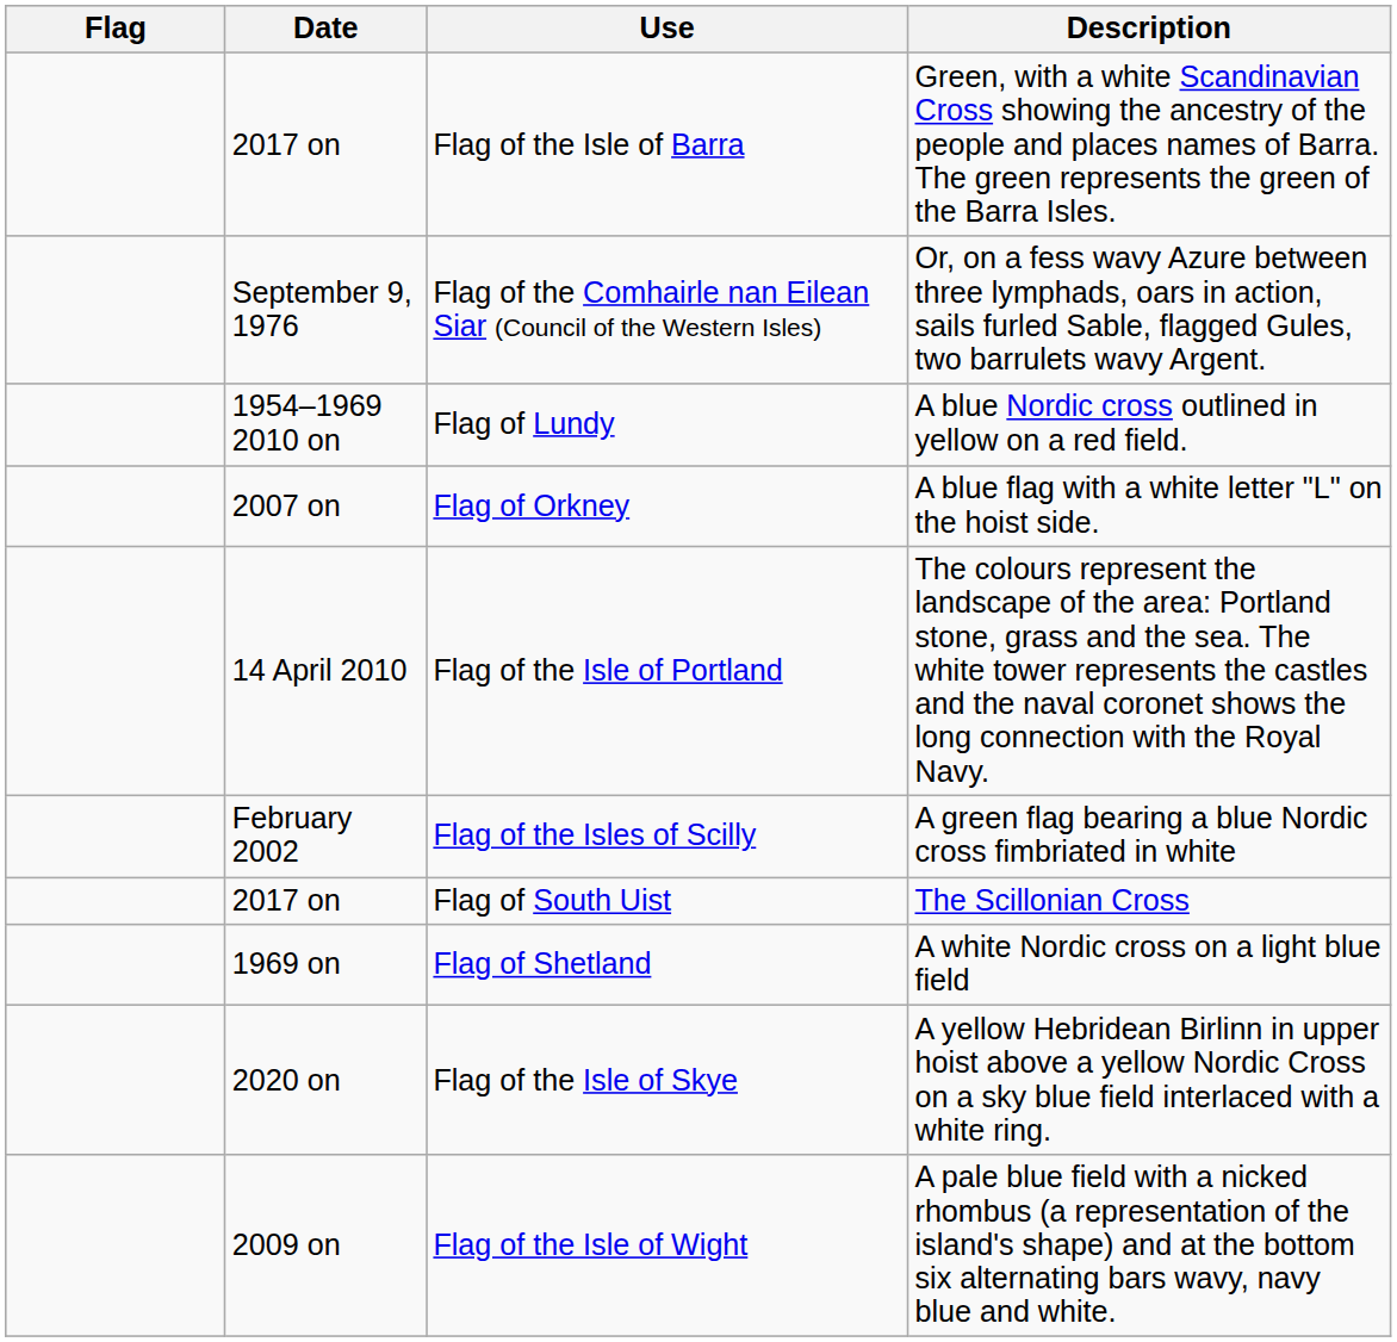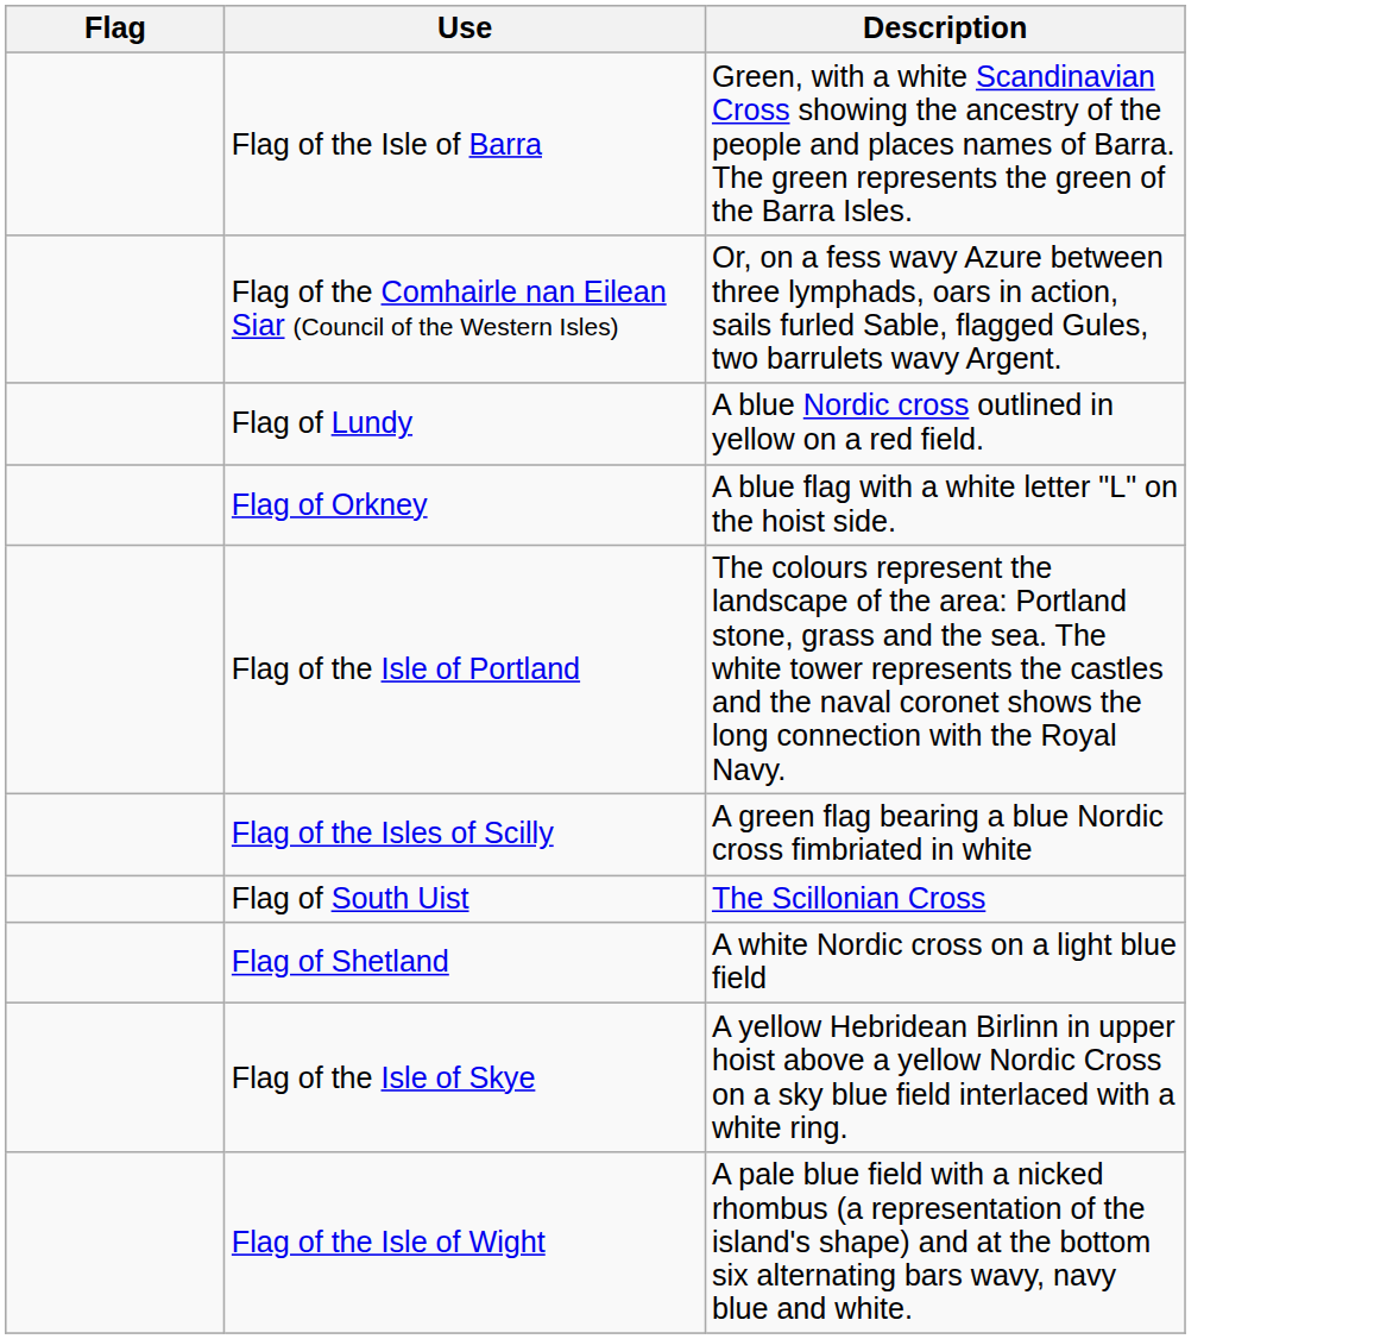- column: Date | 2017 on | September 9, 1976 | 1954–1969 2010 on | 2007 on | 14 April 2010 | February 2002 | 2017 on | 1969 on | 2020 on | 2009 on
